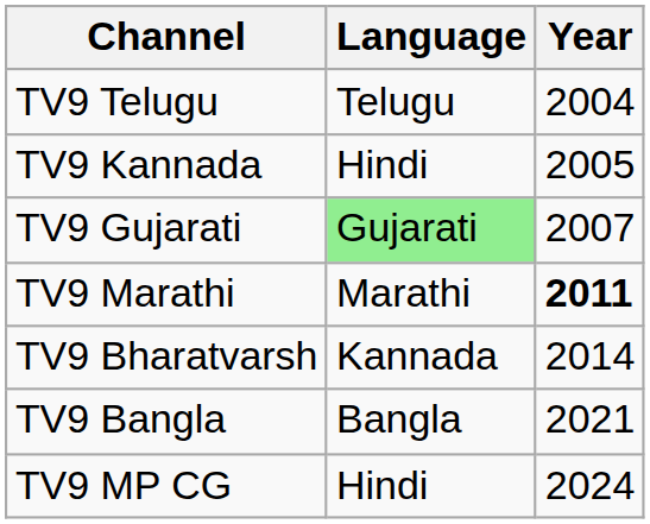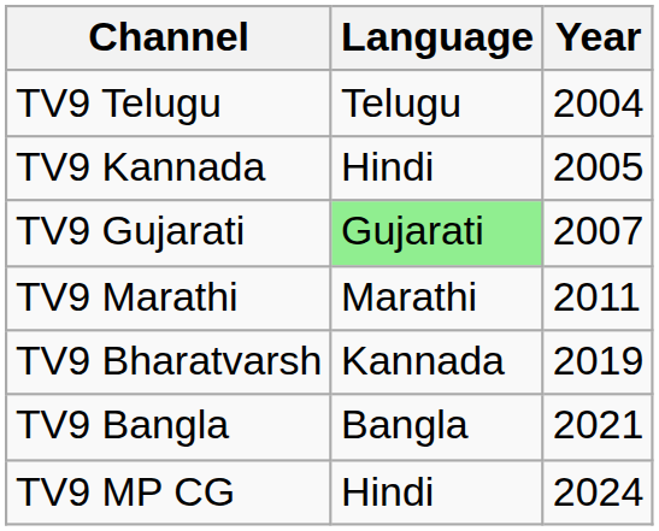TV9 Marathi | Year: bold -> normal
TV9 Bharatvarsh | Year: 2014 -> 2019
